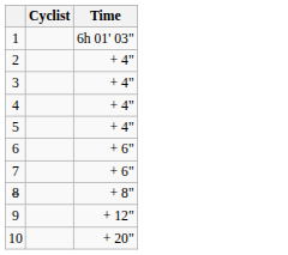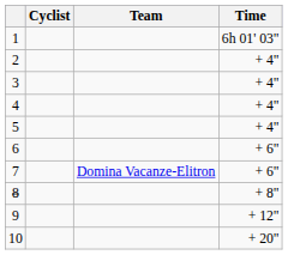+ column: Team | Domina Vacanze-Elitron
